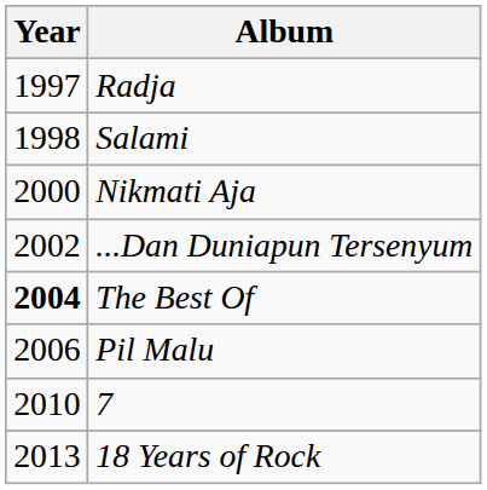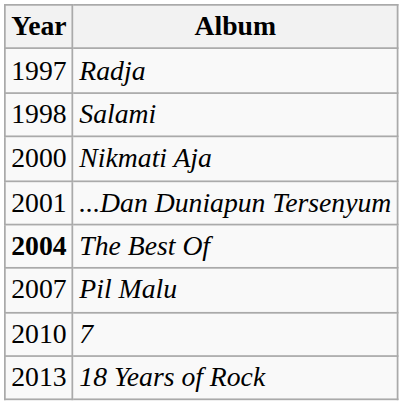...Dan Duniapun Tersenyum | Year: 2002 -> 2001
Pil Malu | Year: 2006 -> 2007
